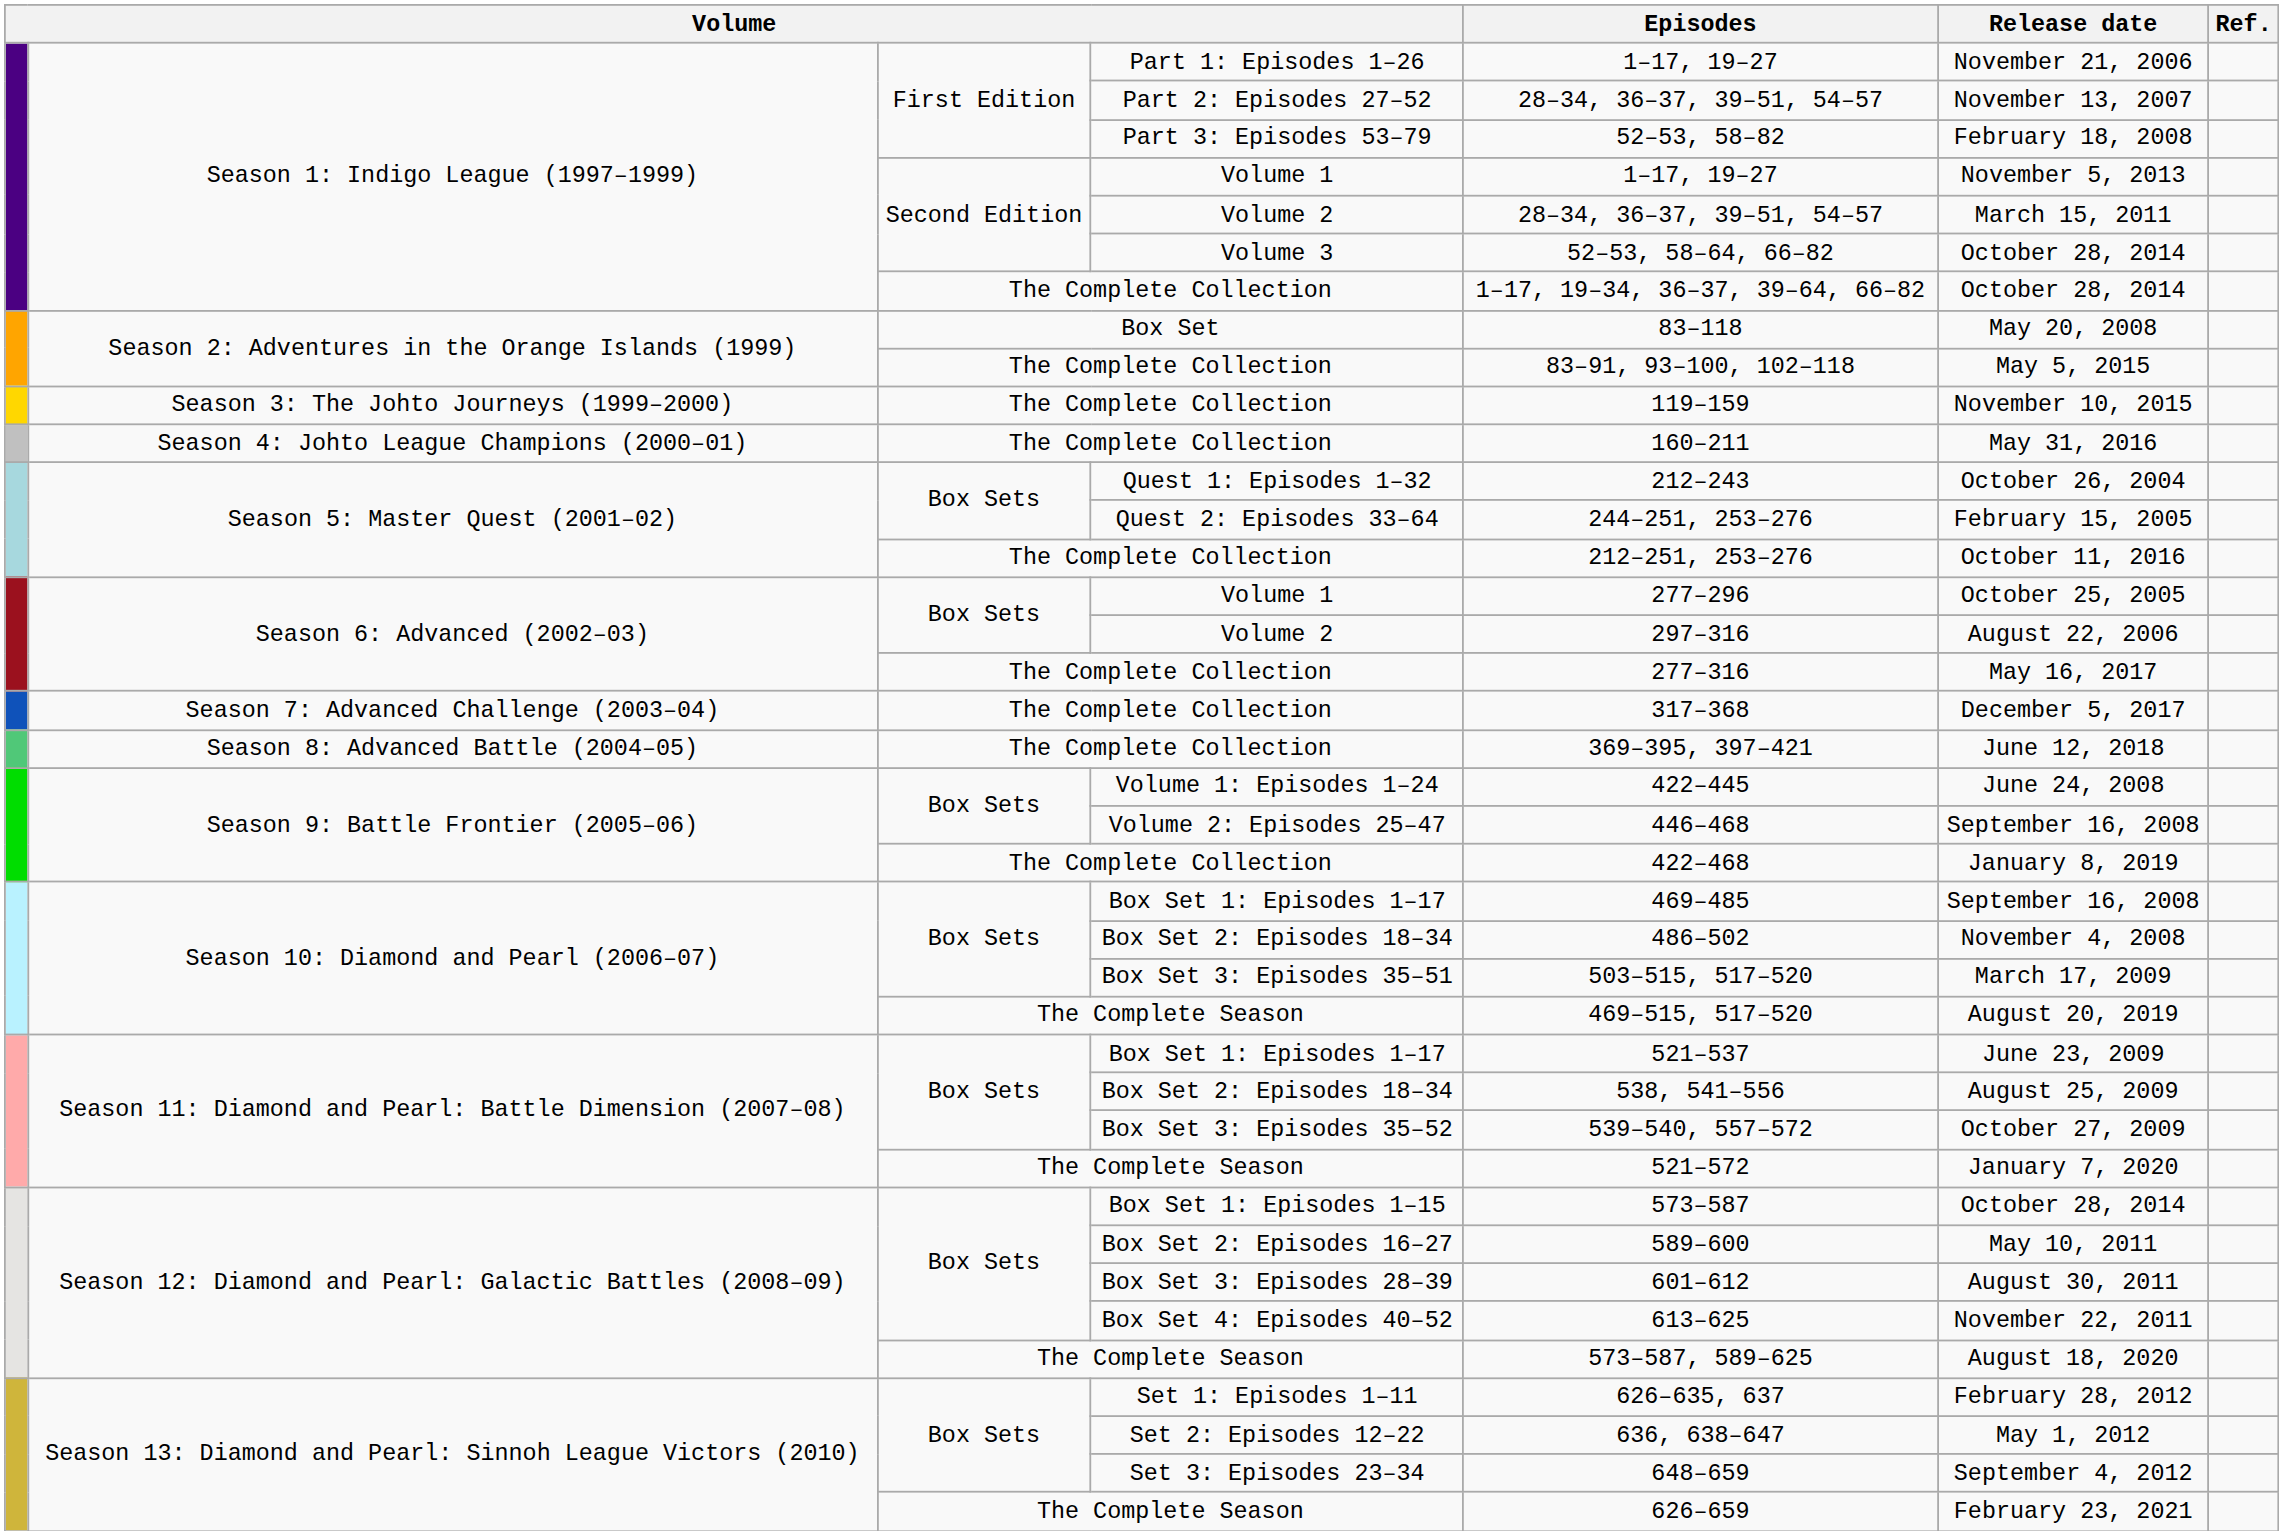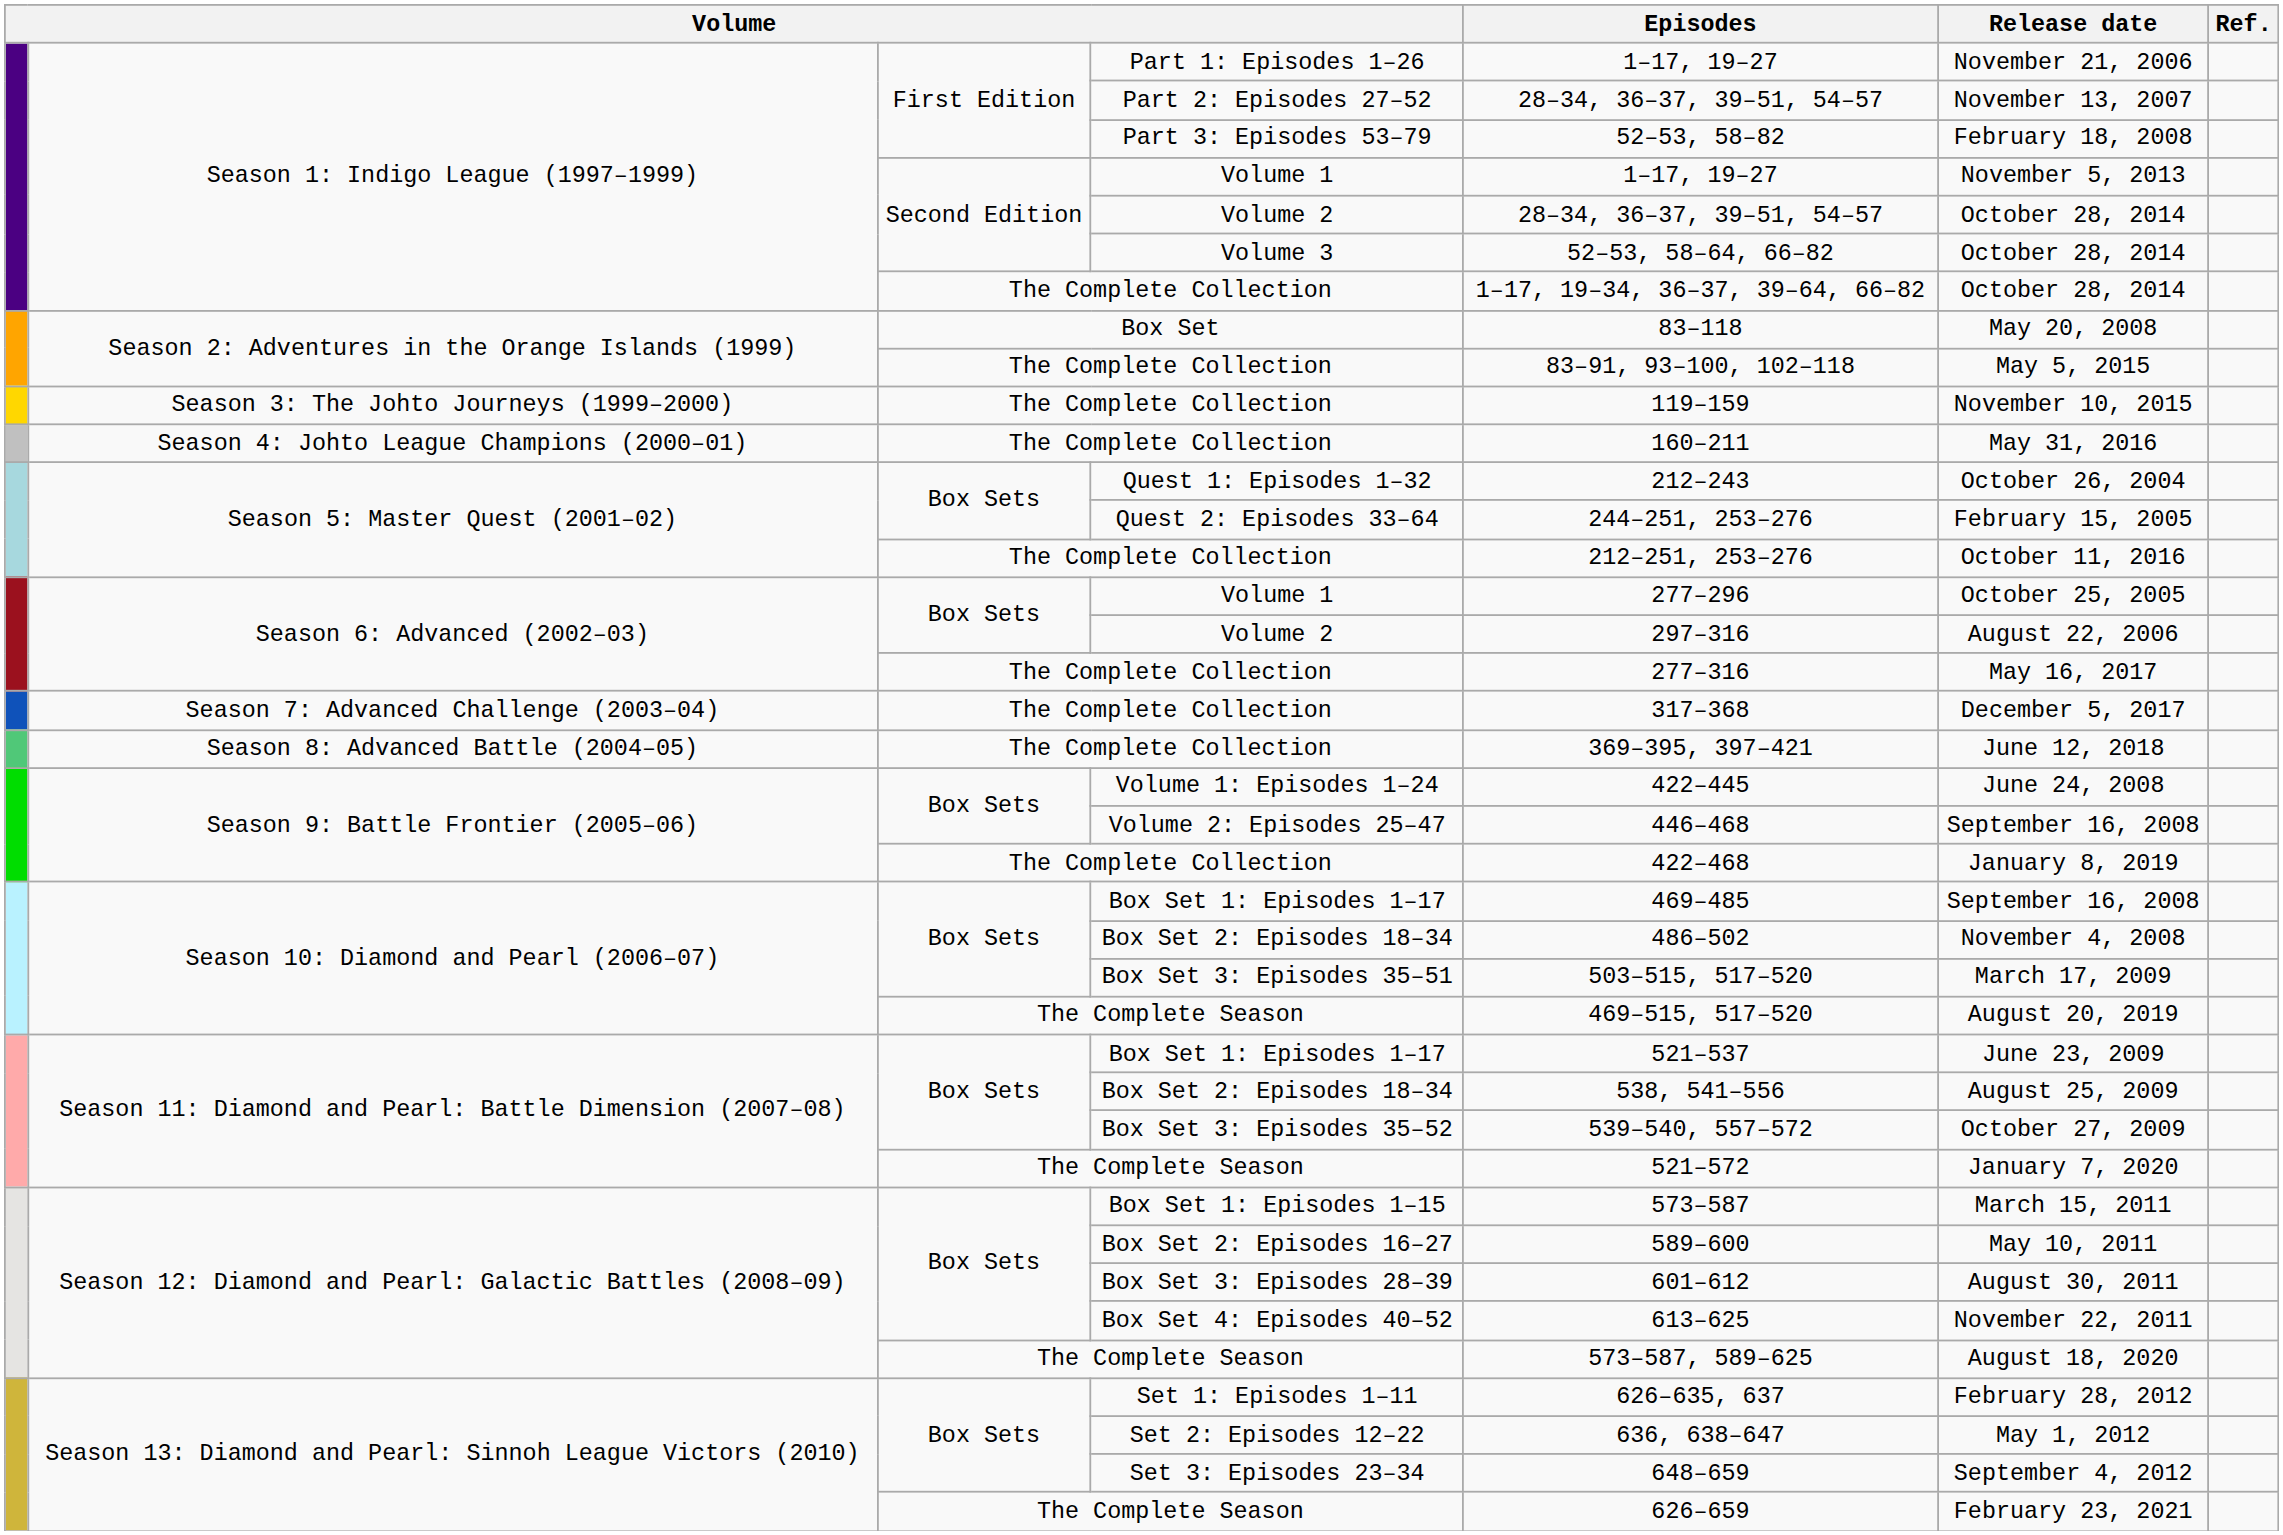Season 1: Indigo League (1997–1999) / Volume 2 | Release date: March 15, 2011 -> October 28, 2014
Box Set 1: Episodes 1–15 | Release date: October 28, 2014 -> March 15, 2011
